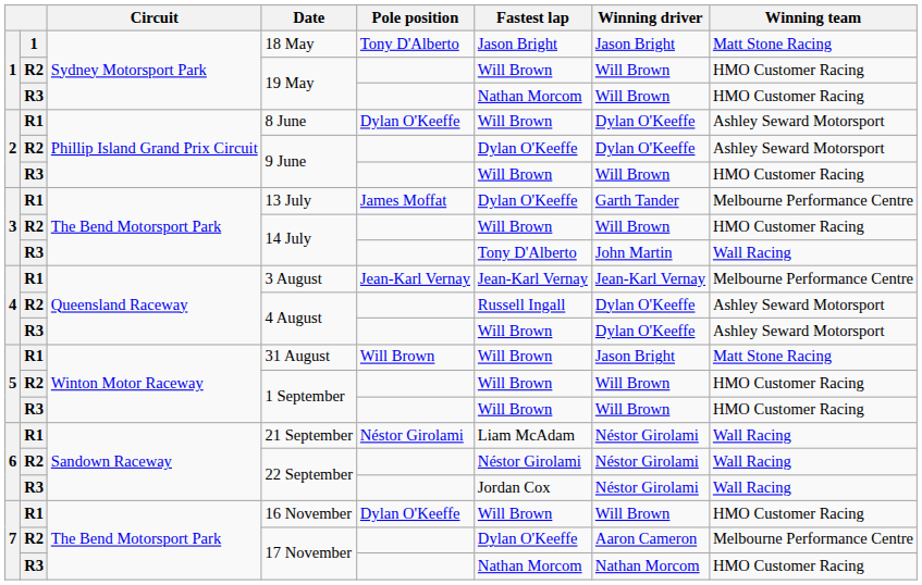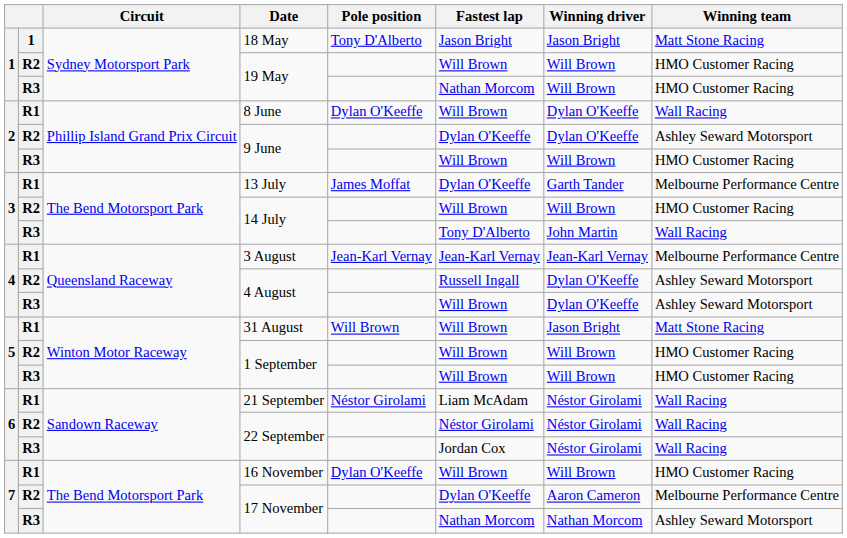8 June | Winning team: Ashley Seward Motorsport -> Wall Racing
R3 / 17 November | Winning team: HMO Customer Racing -> Ashley Seward Motorsport
